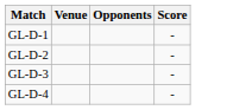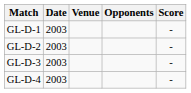+ column: Date | 2003 | 2003 | 2003 | 2003
